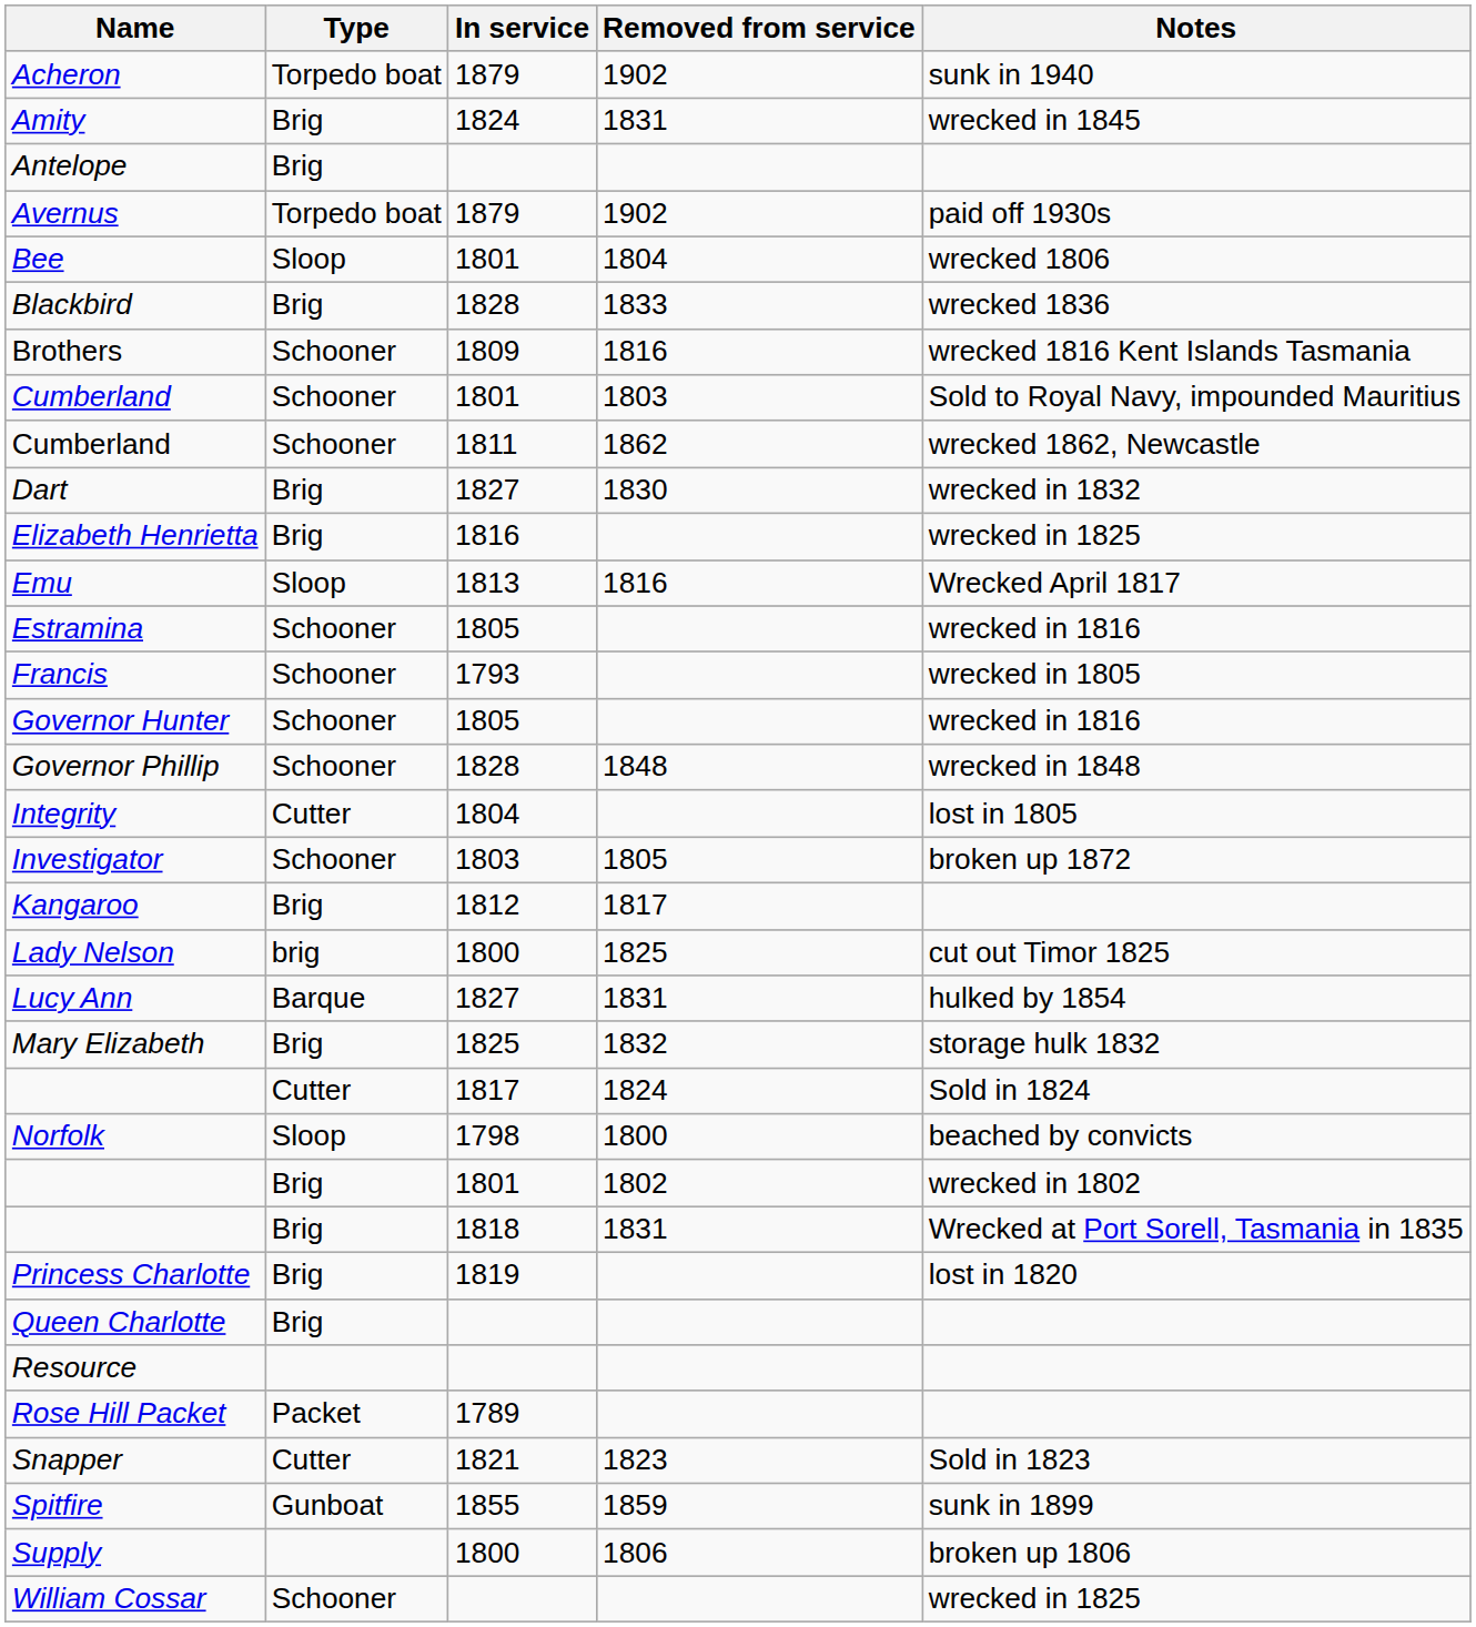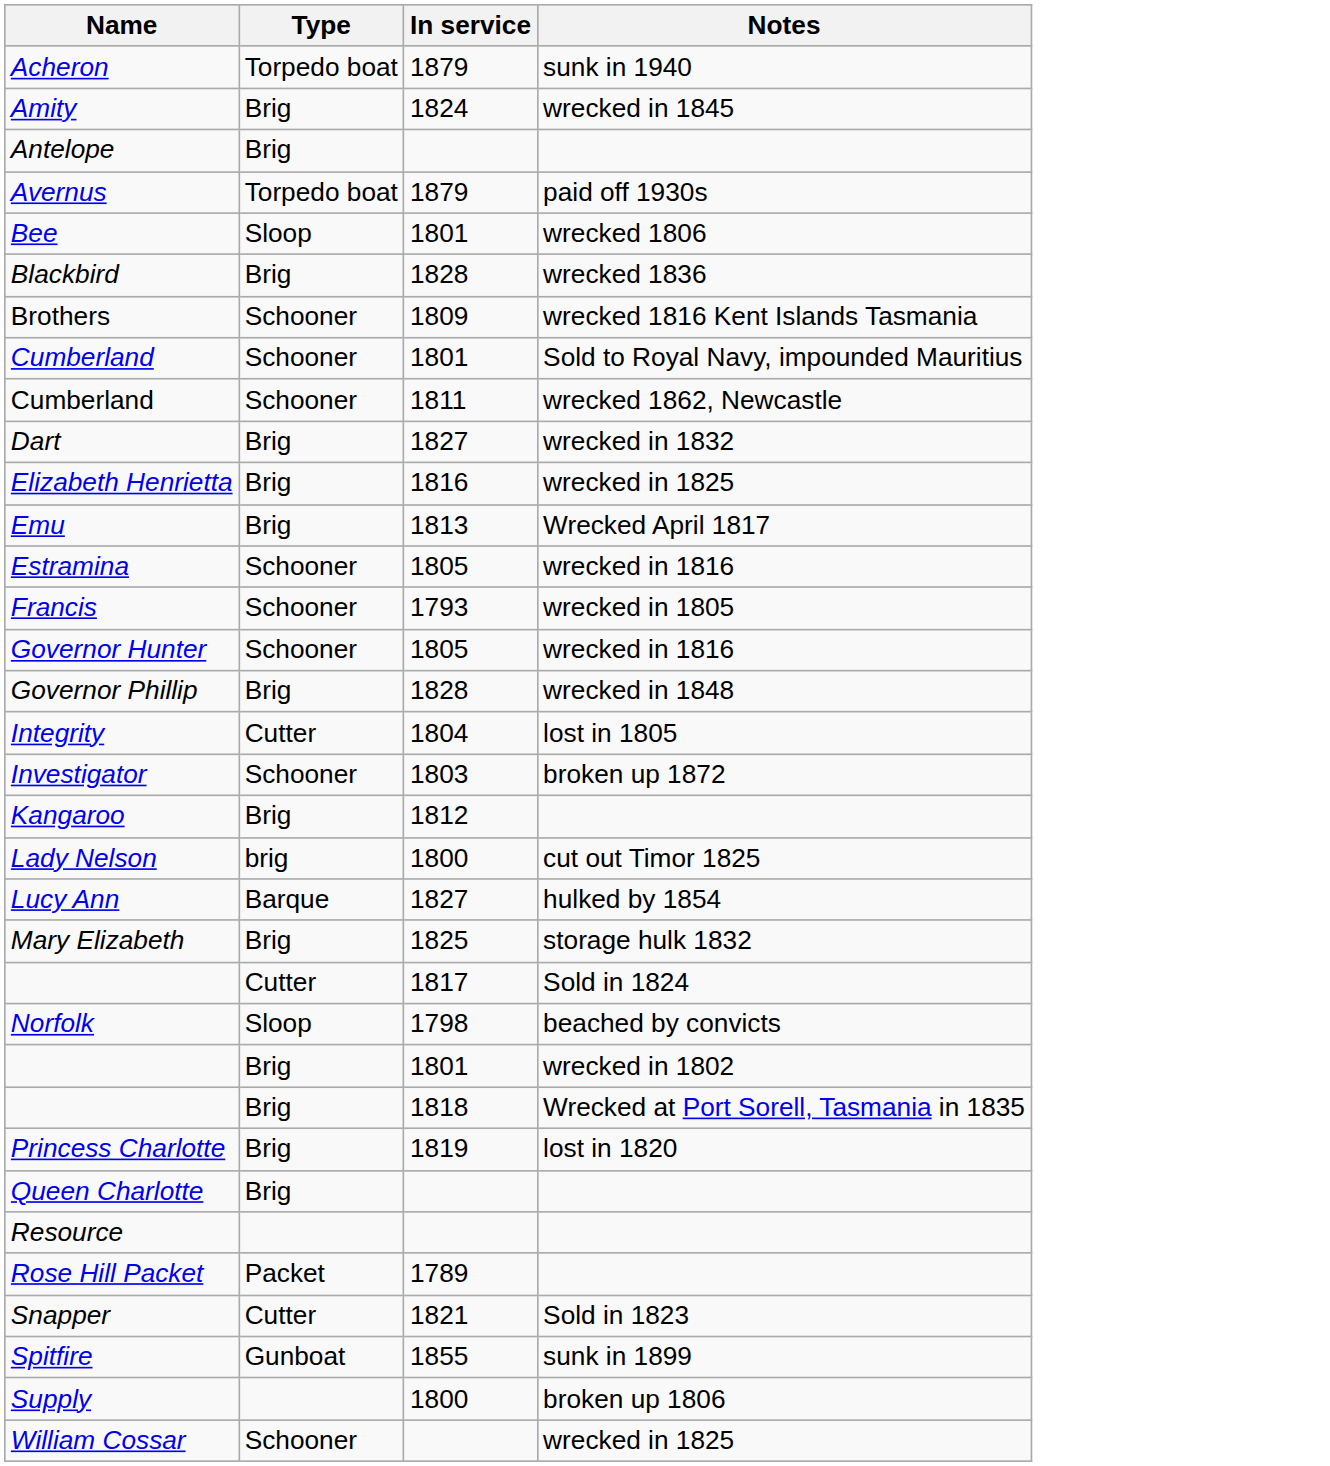- column: Removed from service | 1902 | 1831 | 1902 | 1804 | 1833 | 1816 | 1803 | 1862 | 1830 | 1816 | 1848 | 1805 | 1817 | 1825 | 1831 | 1832 | 1824 | 1800 | 1802 | 1831 | 1823 | 1859 | 1806
Emu | Type: Sloop -> Brig
Governor Phillip | Type: Schooner -> Brig
